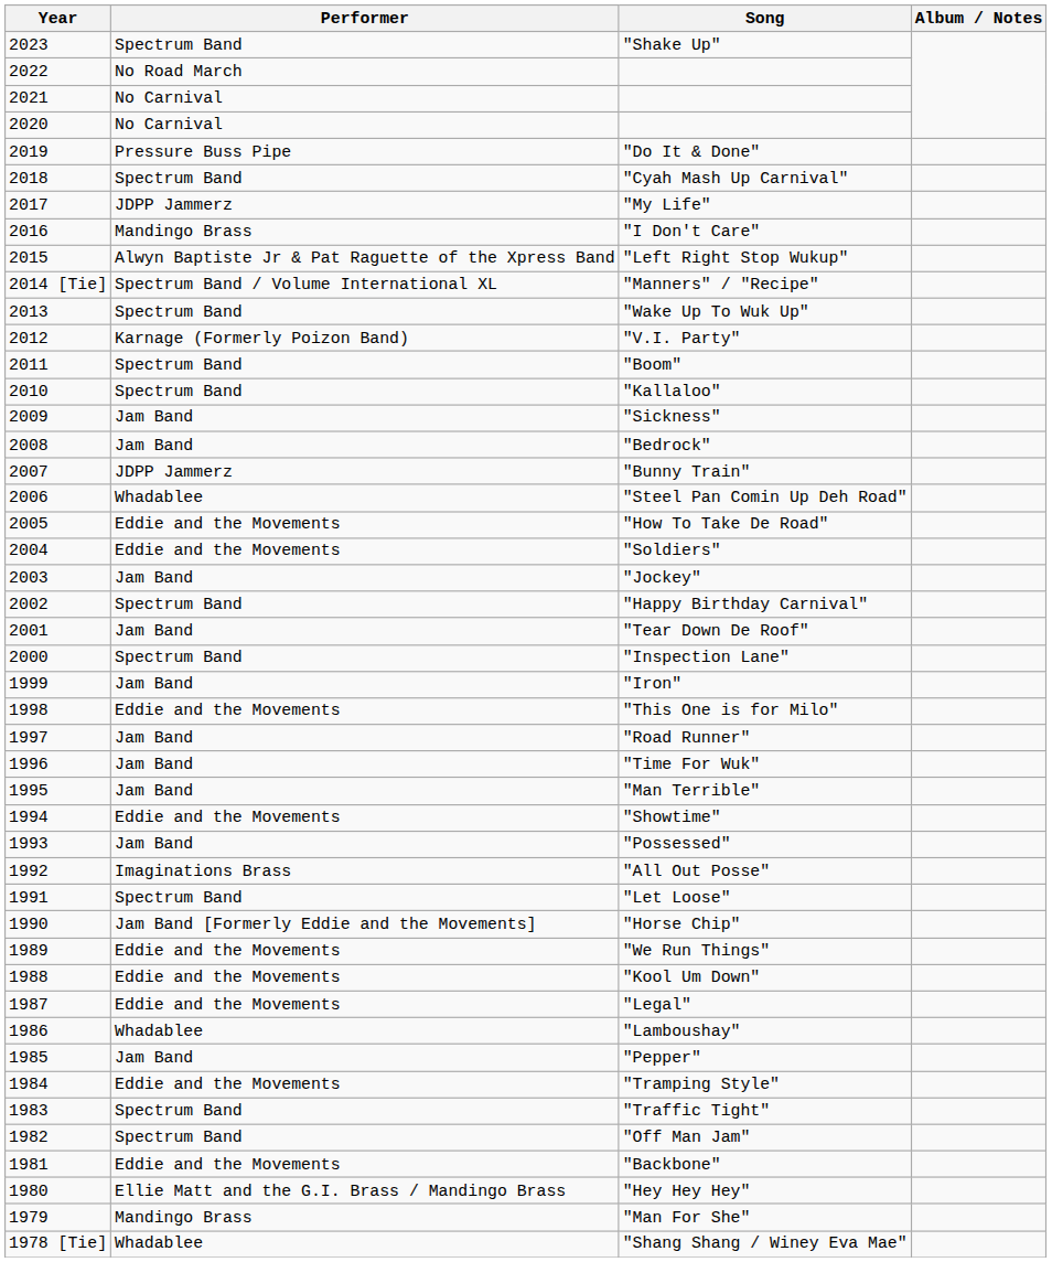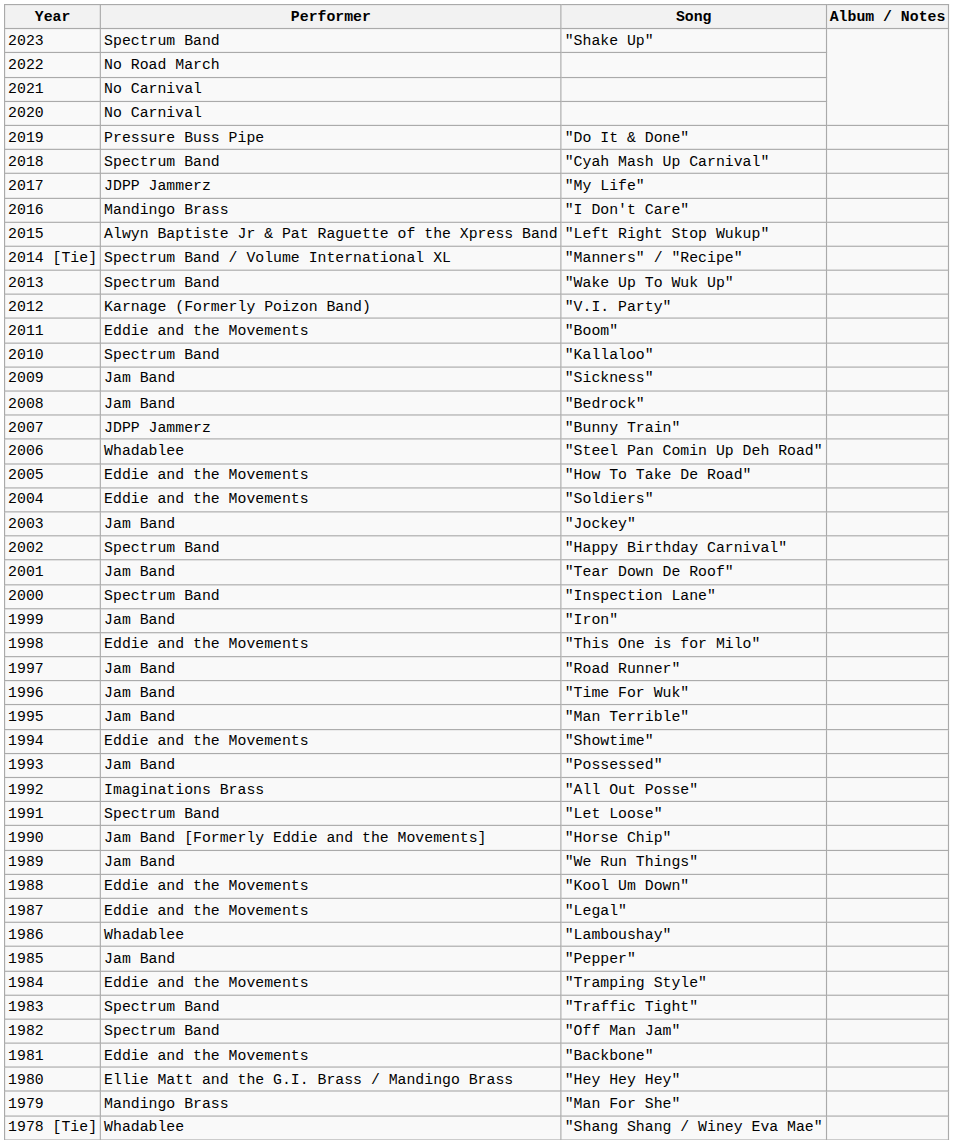"Boom" | Performer: Spectrum Band -> Eddie and the Movements
"We Run Things" | Performer: Eddie and the Movements -> Jam Band
